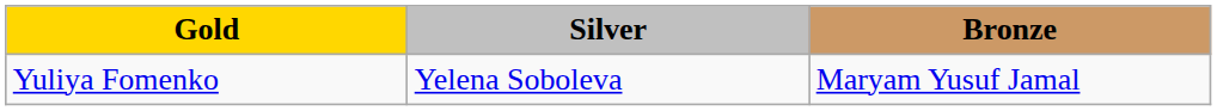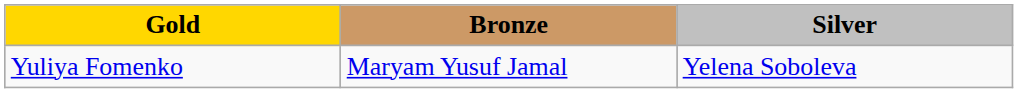columns swapped: Silver <-> Bronze
